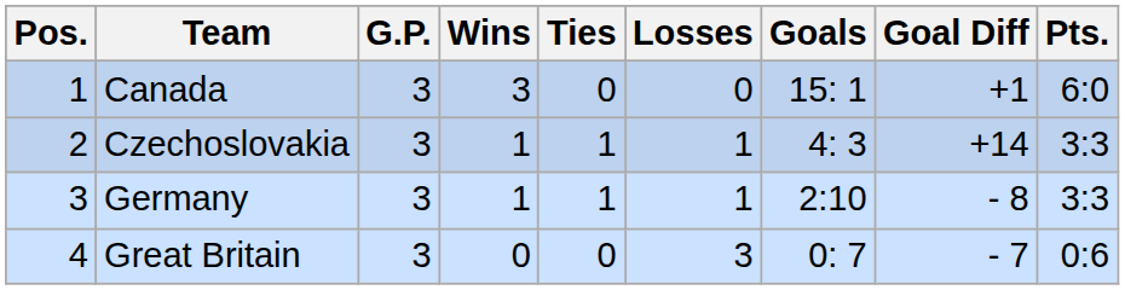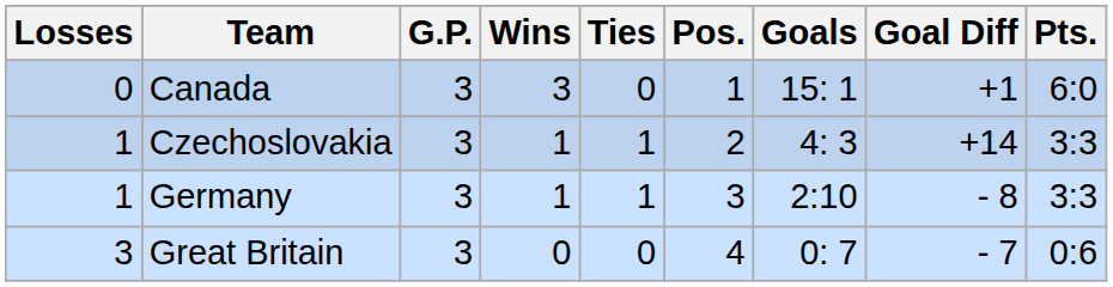columns swapped: Pos. <-> Losses
